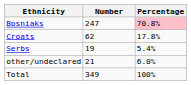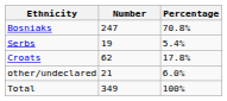Bosniaks | Percentage: pink background -> no background
rows swapped: Croats <-> Serbs
